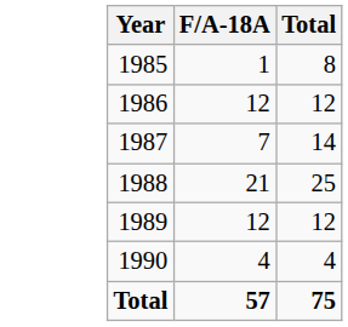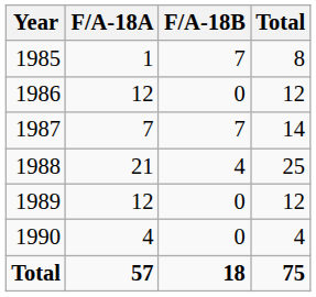+ column: F/A-18B | 7 | 0 | 7 | 4 | 0 | 0 | 18
